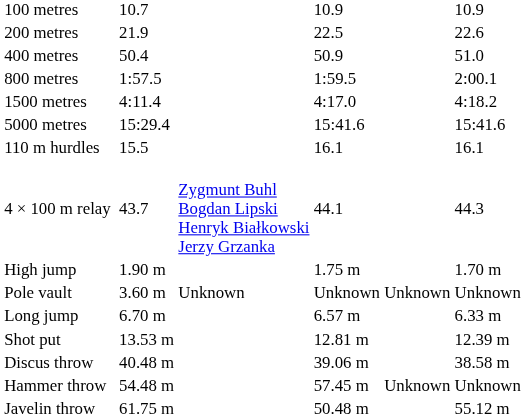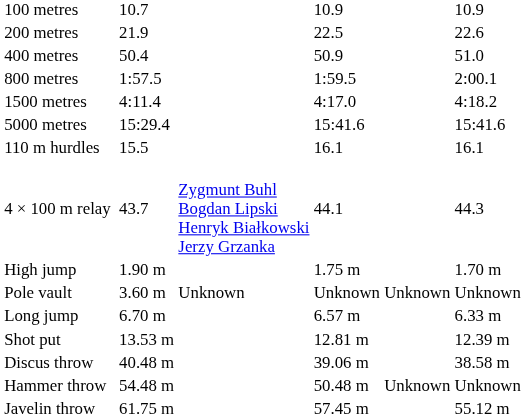Hammer throw | column 5: 57.45 m -> 50.48 m
Javelin throw | column 5: 50.48 m -> 57.45 m
